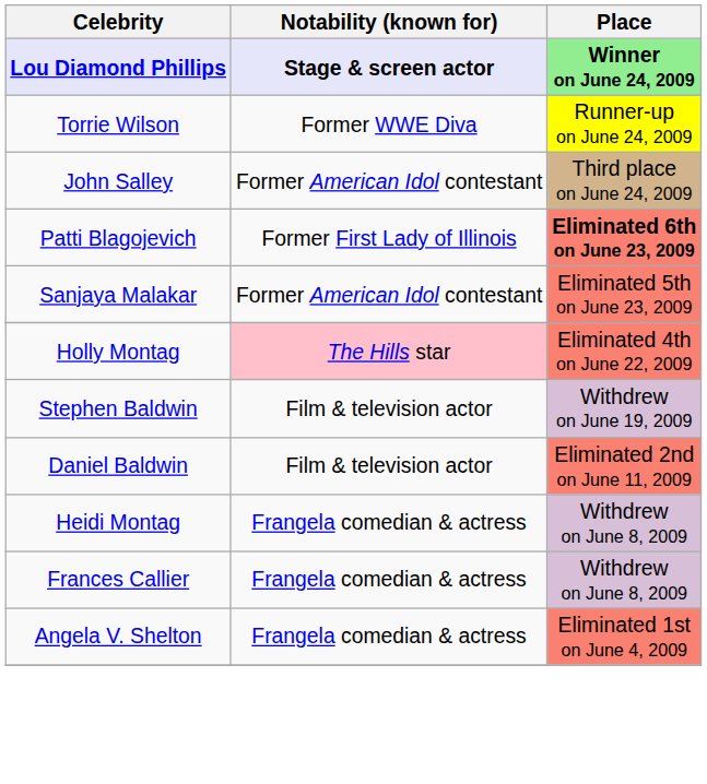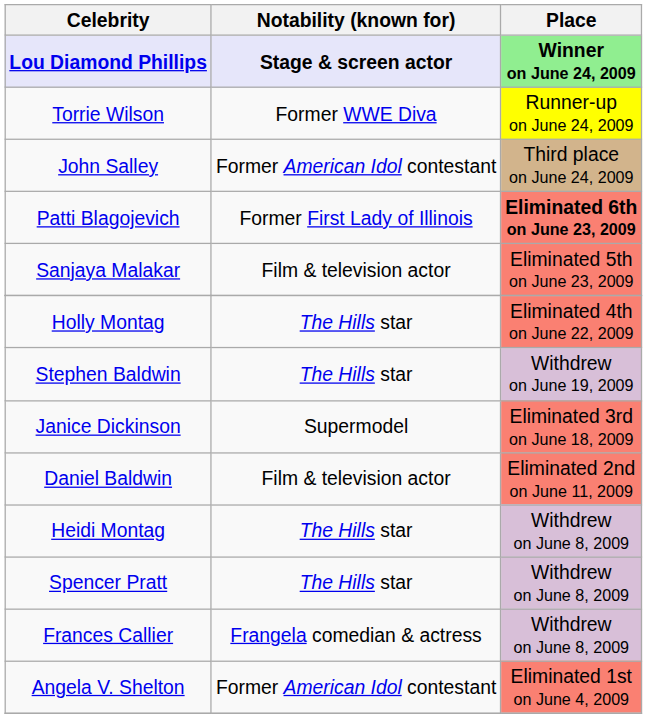Sanjaya Malakar | Notability (known for): Former American Idol contestant -> Film & television actor
Holly Montag | Notability (known for): pink background -> no background
Stephen Baldwin | Notability (known for): Film & television actor -> The Hills star
+ row: Janice Dickinson | Supermodel | Eliminated 3rd on June 18, 2009
Heidi Montag | Notability (known for): Frangela comedian & actress -> The Hills star
+ row: Spencer Pratt | The Hills star | Withdrew on June 8, 2009
Angela V. Shelton | Notability (known for): Frangela comedian & actress -> Former American Idol contestant
